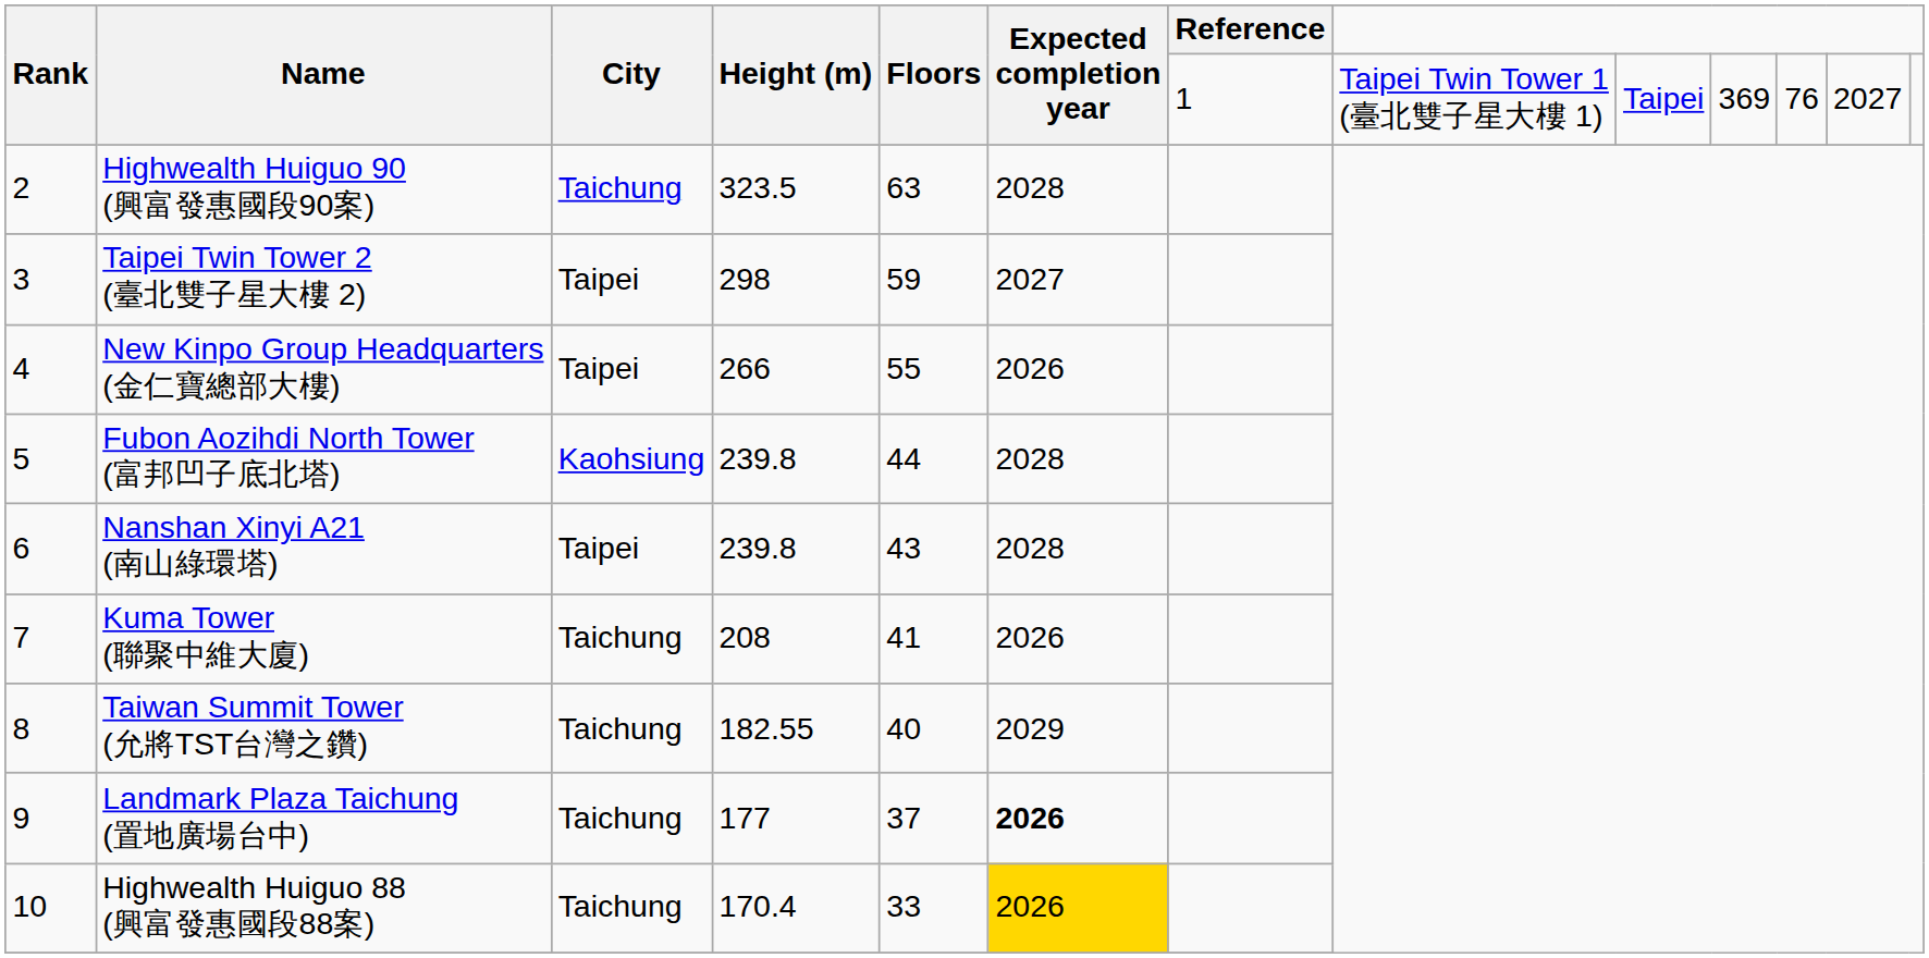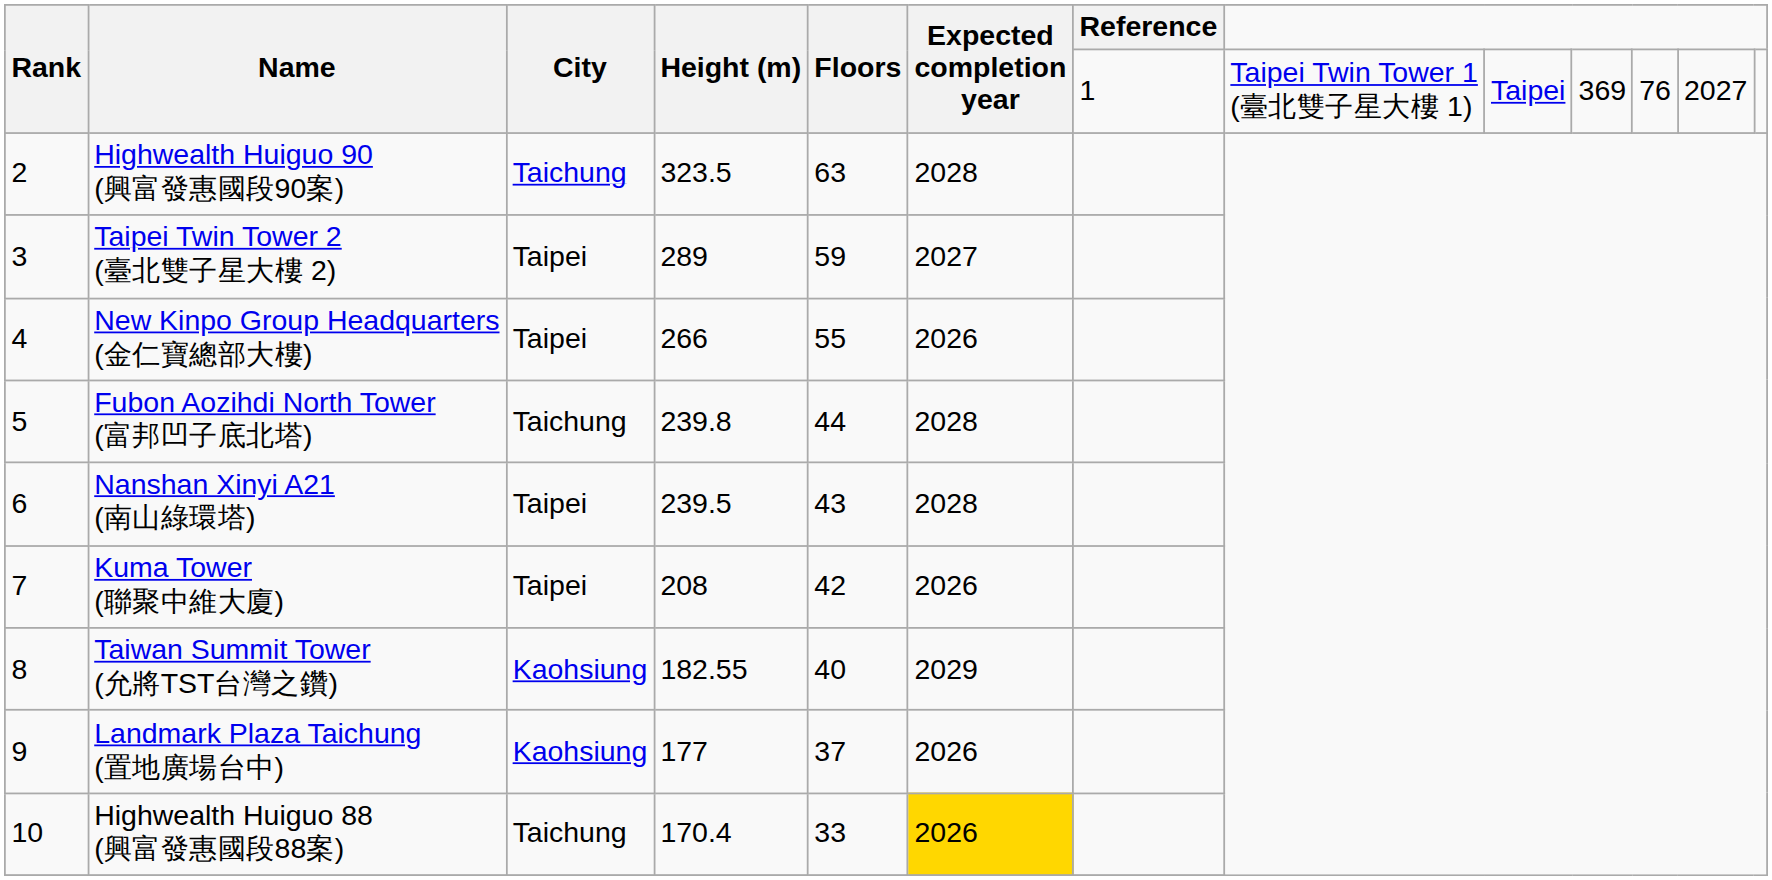Taipei Twin Tower 2 (臺北雙子星大樓 2) | Height (m): 298 -> 289
Fubon Aozihdi North Tower (富邦凹子底北塔) | City: Kaohsiung -> Taichung
Nanshan Xinyi A21 (南山綠環塔) | Height (m): 239.8 -> 239.5
Kuma Tower (聯聚中維大廈) | City: Taichung -> Taipei
Kuma Tower (聯聚中維大廈) | Floors: 41 -> 42
Taiwan Summit Tower (允將TST台灣之鑽) | City: Taichung -> Kaohsiung
Landmark Plaza Taichung (置地廣場台中) | City: Taichung -> Kaohsiung
Landmark Plaza Taichung (置地廣場台中) | Expected completion year: bold -> normal
